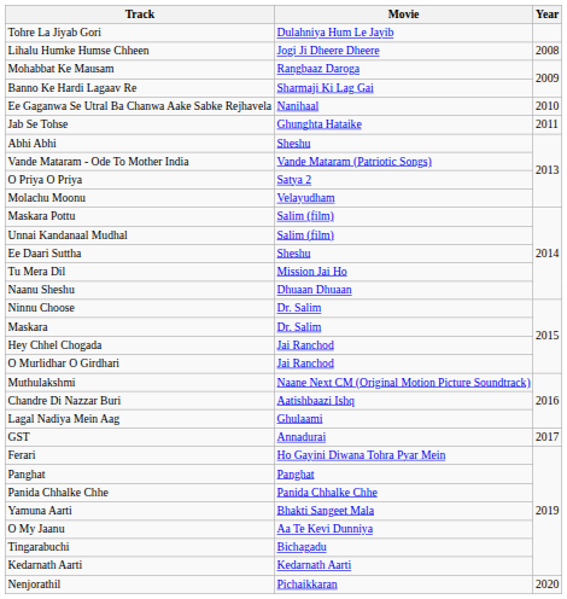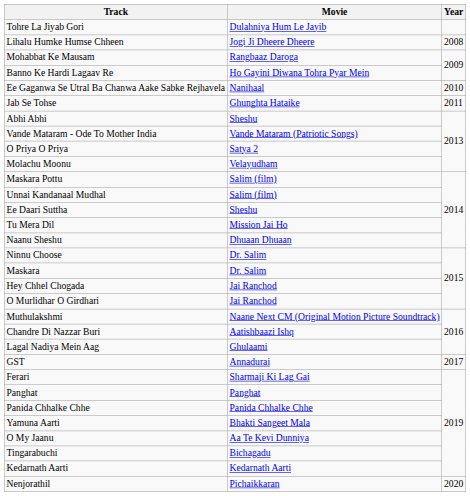Banno Ke Hardi Lagaav Re | Movie: Sharmaji Ki Lag Gai -> Ho Gayini Diwana Tohra Pyar Mein
Ferari | Movie: Ho Gayini Diwana Tohra Pyar Mein -> Sharmaji Ki Lag Gai
